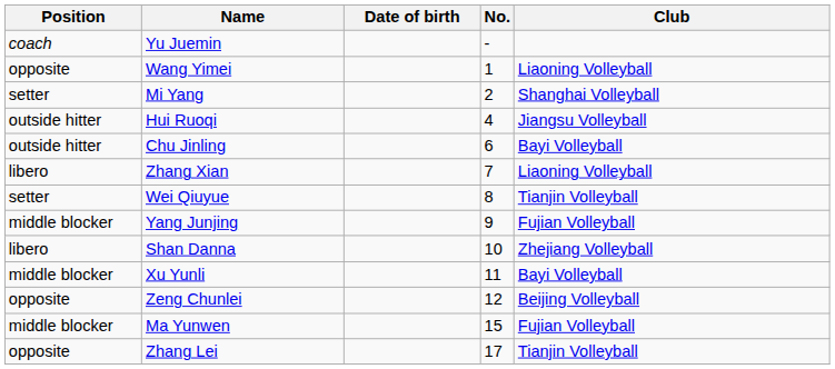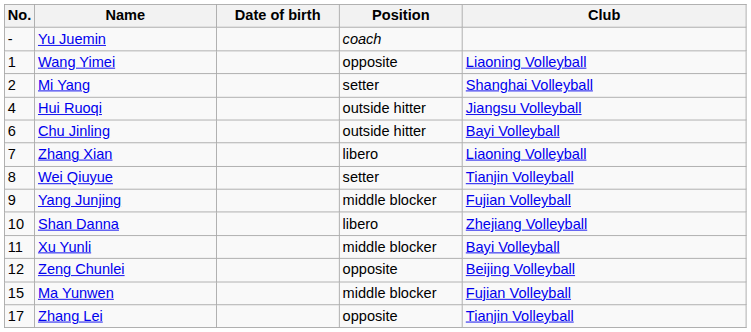columns swapped: No. <-> Position
